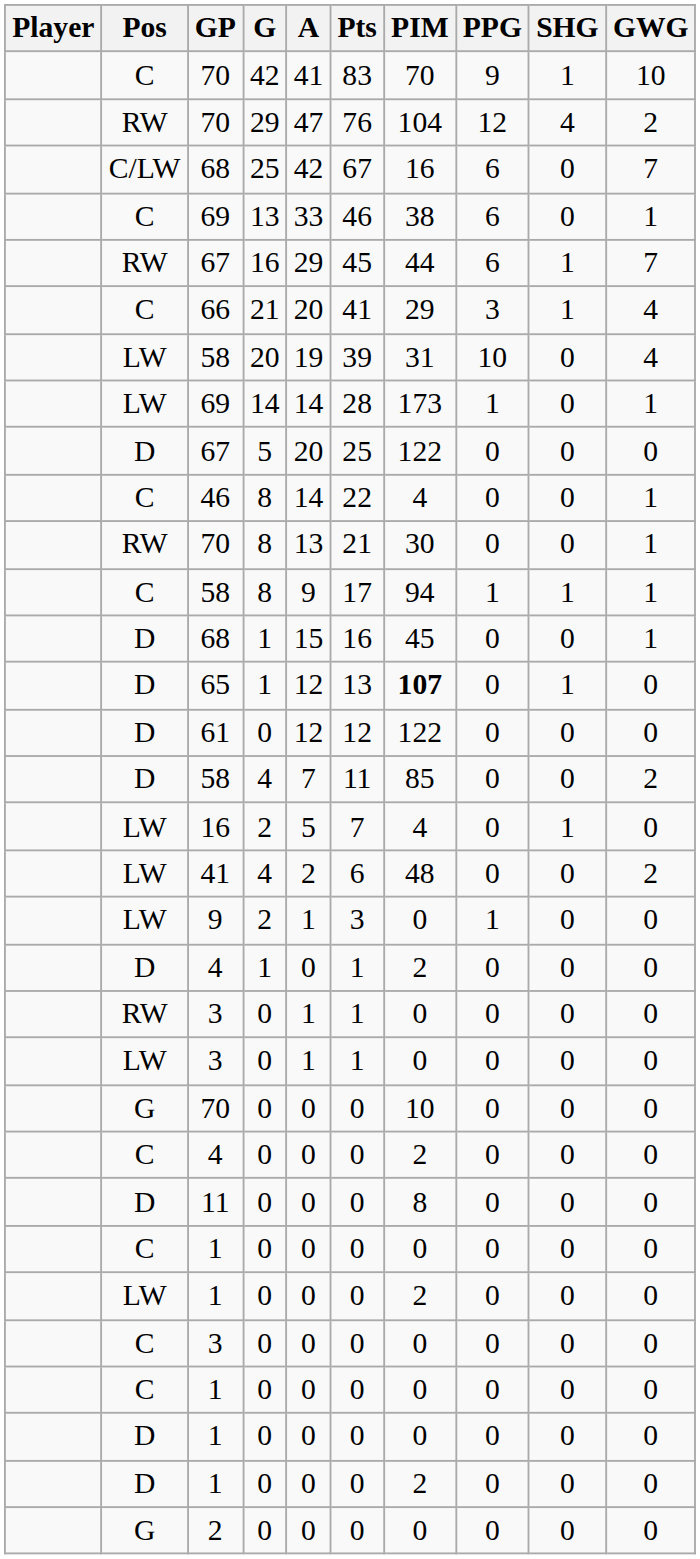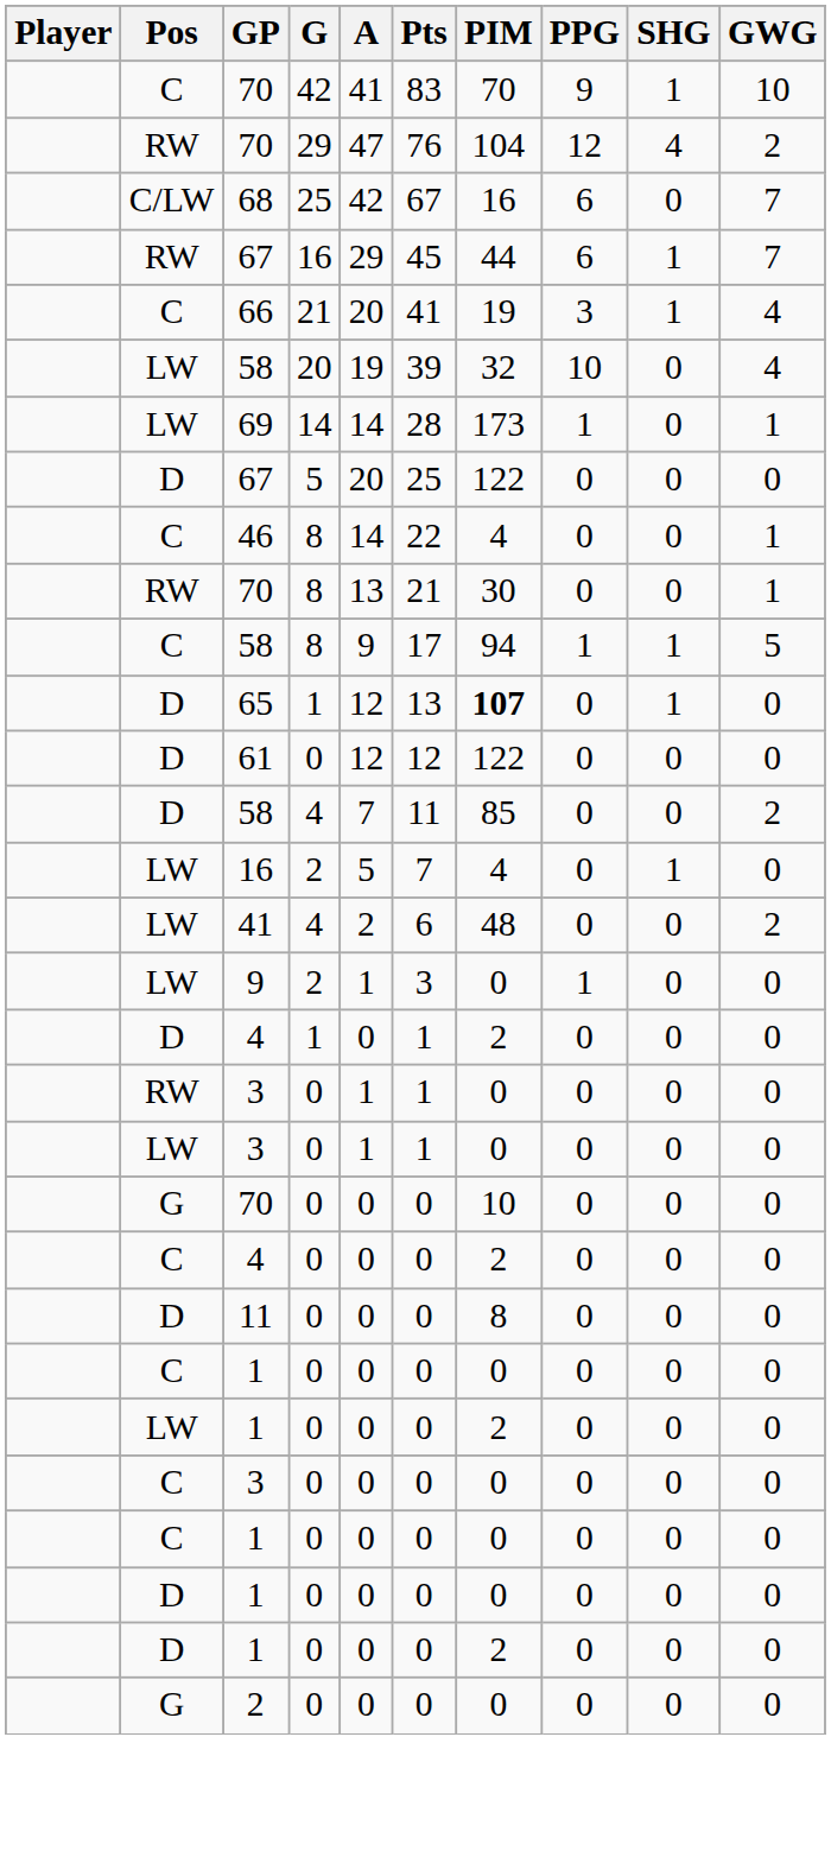- row: C | 69 | 13 | 33 | 46 | 38 | 6 | 0 | 1
66 | PIM: 29 -> 19
LW / 58 | PIM: 31 -> 32
C / 58 | GWG: 1 -> 5
- row: D | 68 | 1 | 15 | 16 | 45 | 0 | 0 | 1
